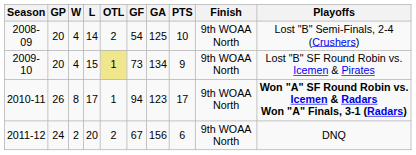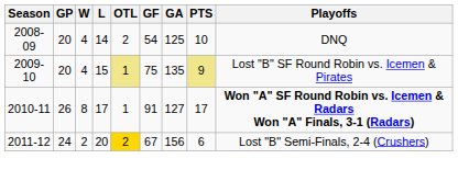- column: Finish | 9th WOAA North | 9th WOAA North | 9th WOAA North | 9th WOAA North
2008-09 | Playoffs: Lost "B" Semi-Finals, 2-4 (Crushers) -> DNQ
2009-10 | GF: 73 -> 75
2009-10 | GA: 134 -> 135
2009-10 | PTS: no background -> khaki background
2010-11 | GF: 94 -> 91
2010-11 | GA: 123 -> 127
2011-12 | OTL: no background -> gold background
2011-12 | Playoffs: DNQ -> Lost "B" Semi-Finals, 2-4 (Crushers)
